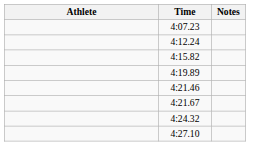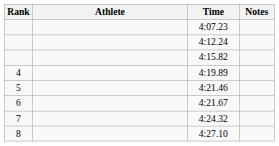+ column: Rank | 4 | 5 | 6 | 7 | 8
